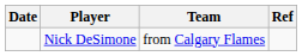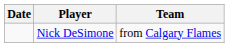- column: Ref
